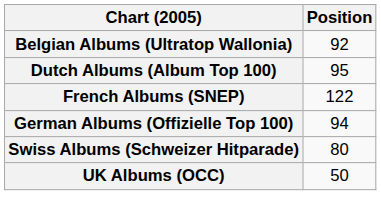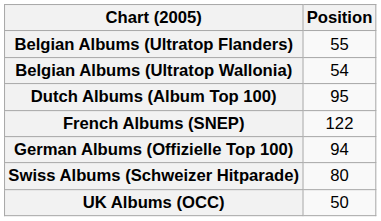+ row: Belgian Albums (Ultratop Flanders) | 55
Belgian Albums (Ultratop Wallonia) | Position: 92 -> 54
